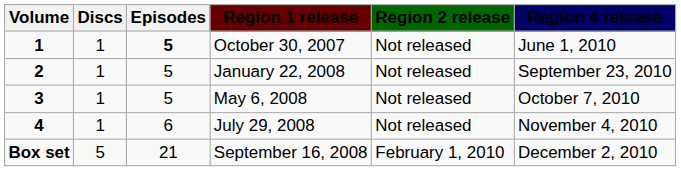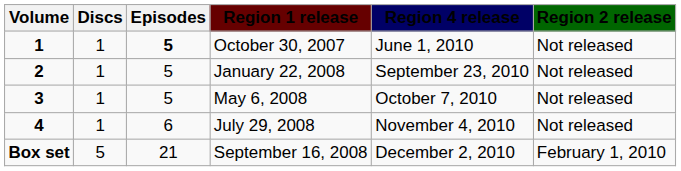columns swapped: Region 2 release <-> Region 4 release
